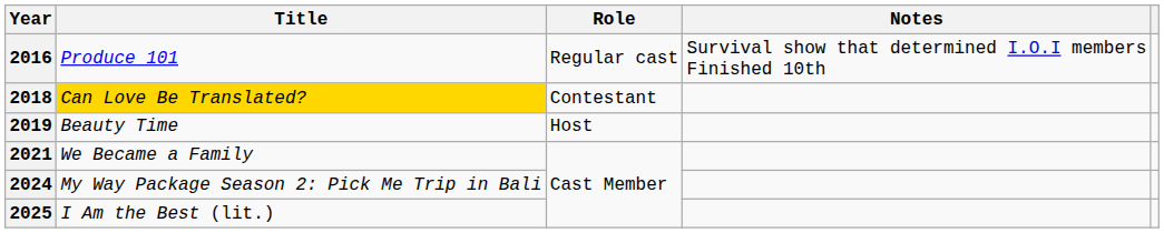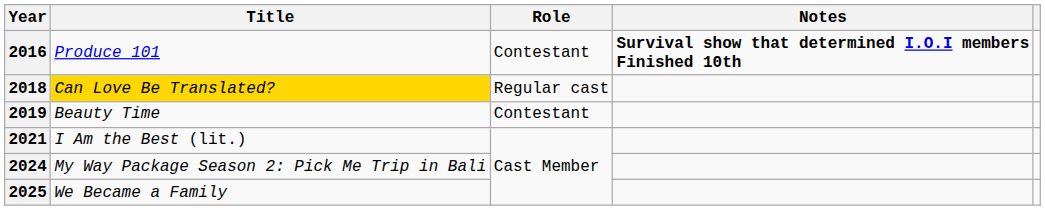2016 | Role: Regular cast -> Contestant
2016 | Notes: normal -> bold
2018 | Role: Contestant -> Regular cast
2019 | Role: Host -> Contestant
2021 | Title: We Became a Family -> I Am the Best (lit.)
2025 | Title: I Am the Best (lit.) -> We Became a Family
